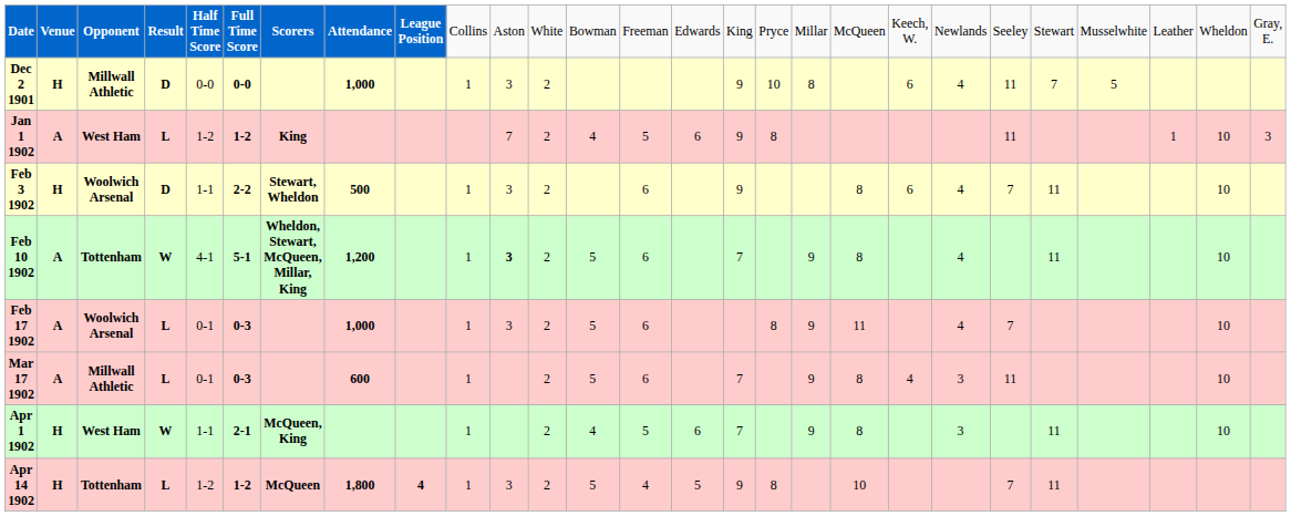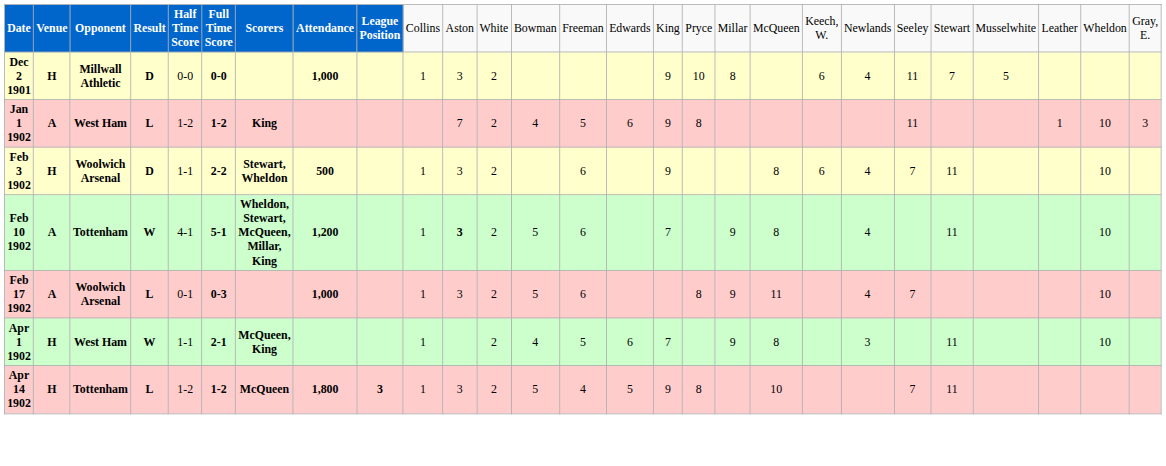- row: Mar 17 1902 | A | Millwall Athletic | L | 0-1 | 0-3 | 600 | 1 | 2 | 5 | 6 | 7 | 9 | 8 | 4 | 3 | 11 | 10
Apr 14 1902 | column 9: 4 -> 3
